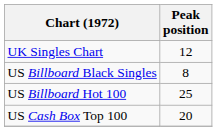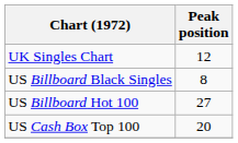US Billboard Hot 100 | Peak position: 25 -> 27
